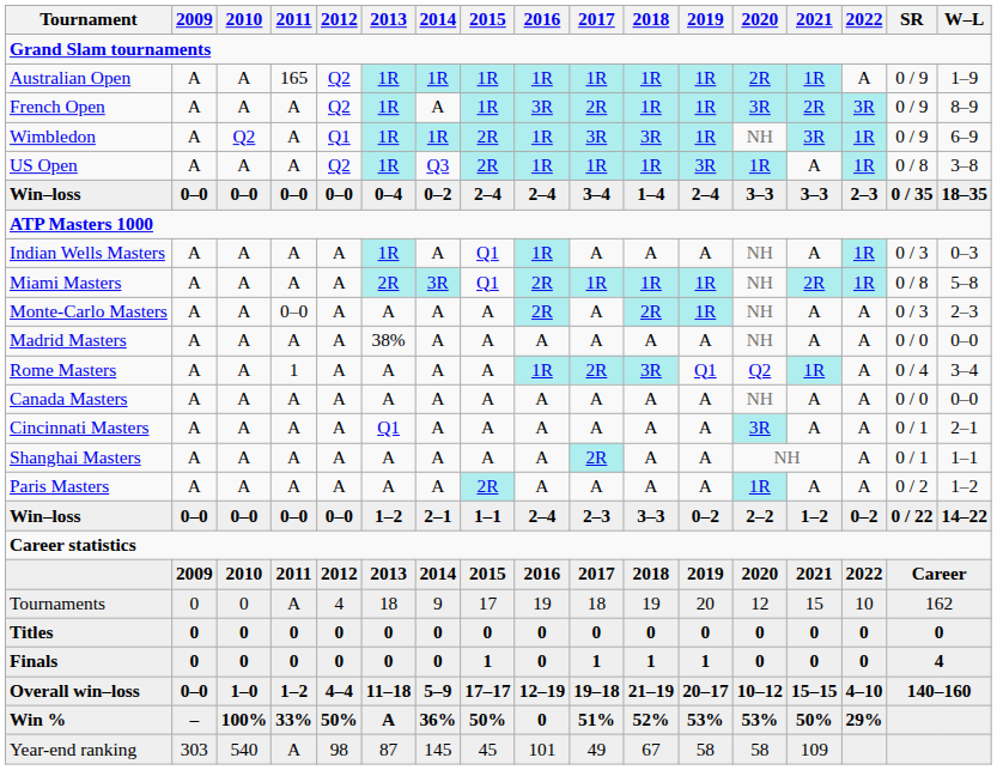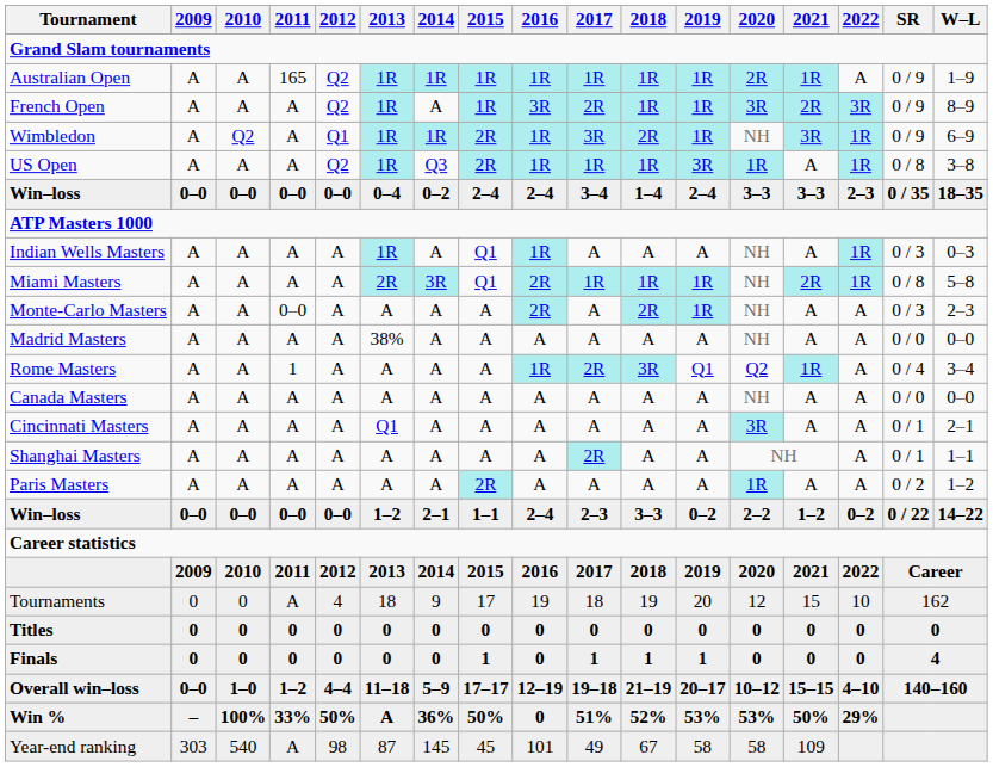Wimbledon | 2018: 3R -> 2R
